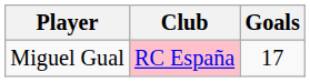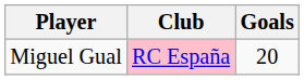Miguel Gual | Goals: 17 -> 20
